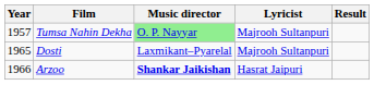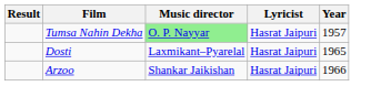columns swapped: Year <-> Result
Tumsa Nahin Dekha | Lyricist: Majrooh Sultanpuri -> Hasrat Jaipuri
Dosti | Lyricist: Majrooh Sultanpuri -> Hasrat Jaipuri
Arzoo | Music director: bold -> normal
